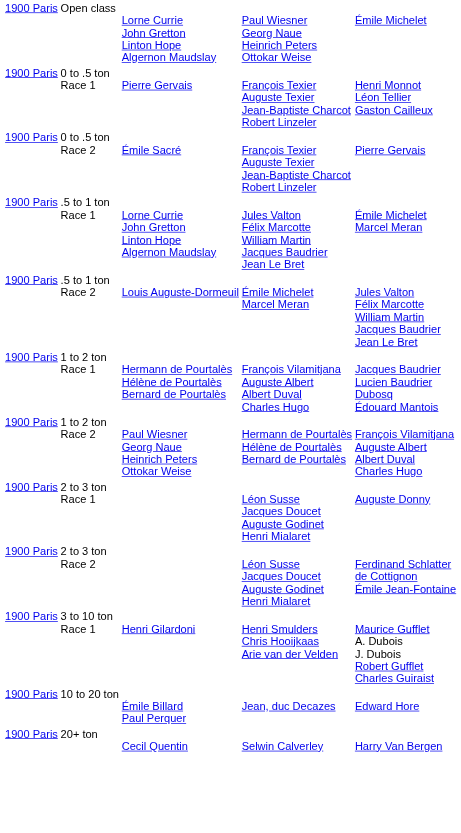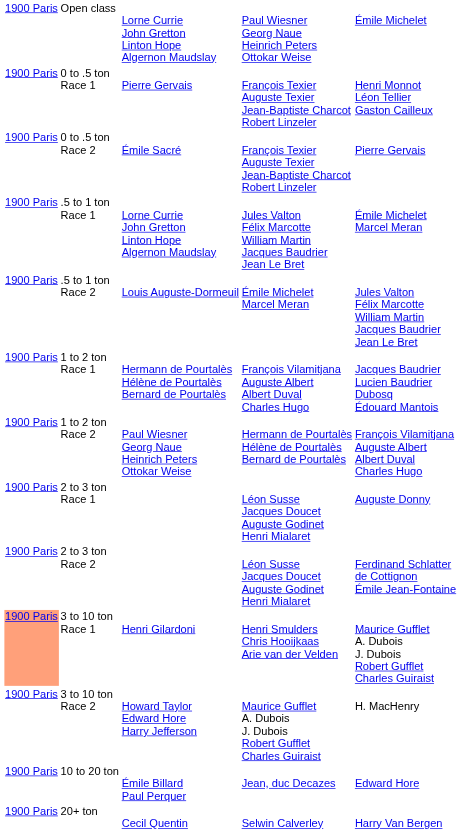3 to 10 ton Race 1 | column 1: no background -> lightsalmon background
+ row: 1900 Paris | 3 to 10 ton Race 2 | Howard Taylor Edward Hore Harry Jefferson | Maurice Gufflet A. Dubois J. Dubois Robert Gufflet Charles Guiraist | H. MacHenry
